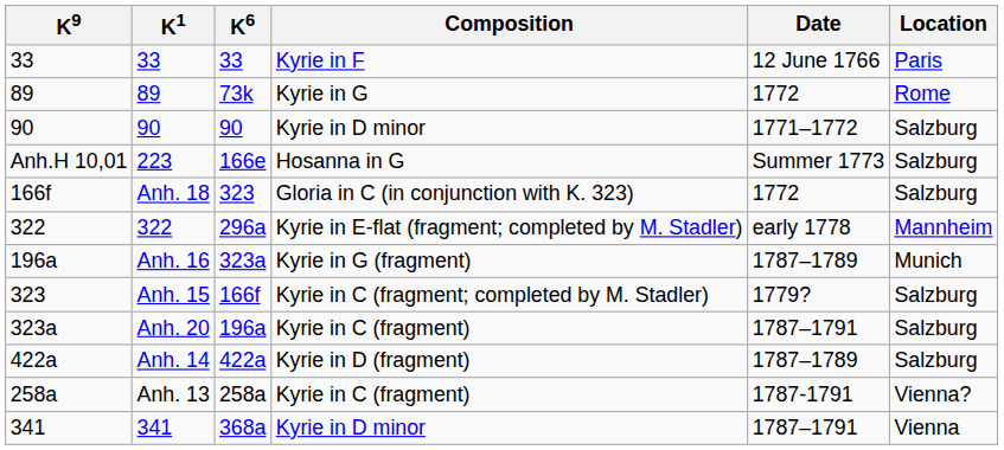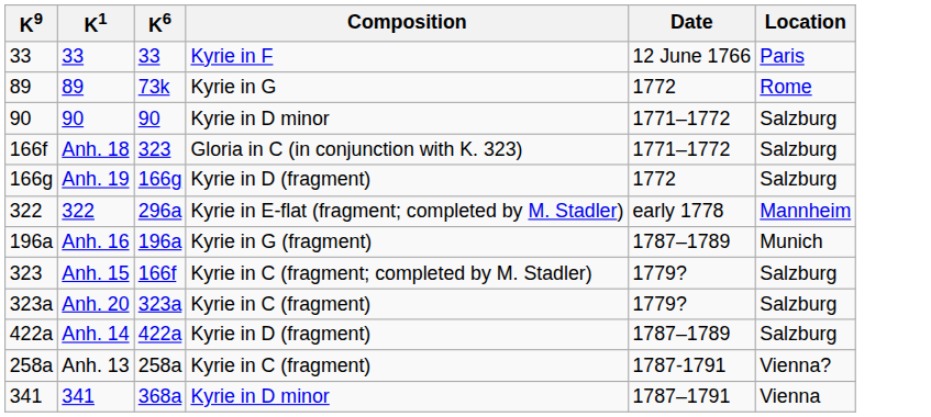- row: Anh.H 10,01 | 223 | 166e | Hosanna in G | Summer 1773 | Salzburg
Anh. 18 | Date: 1772 -> 1771–1772
+ row: 166g | Anh. 19 | 166g | Kyrie in D (fragment) | 1772 | Salzburg
Anh. 16 | K6: 323a -> 196a
Anh. 20 | K6: 196a -> 323a
Anh. 20 | Date: 1787–1791 -> 1779?
